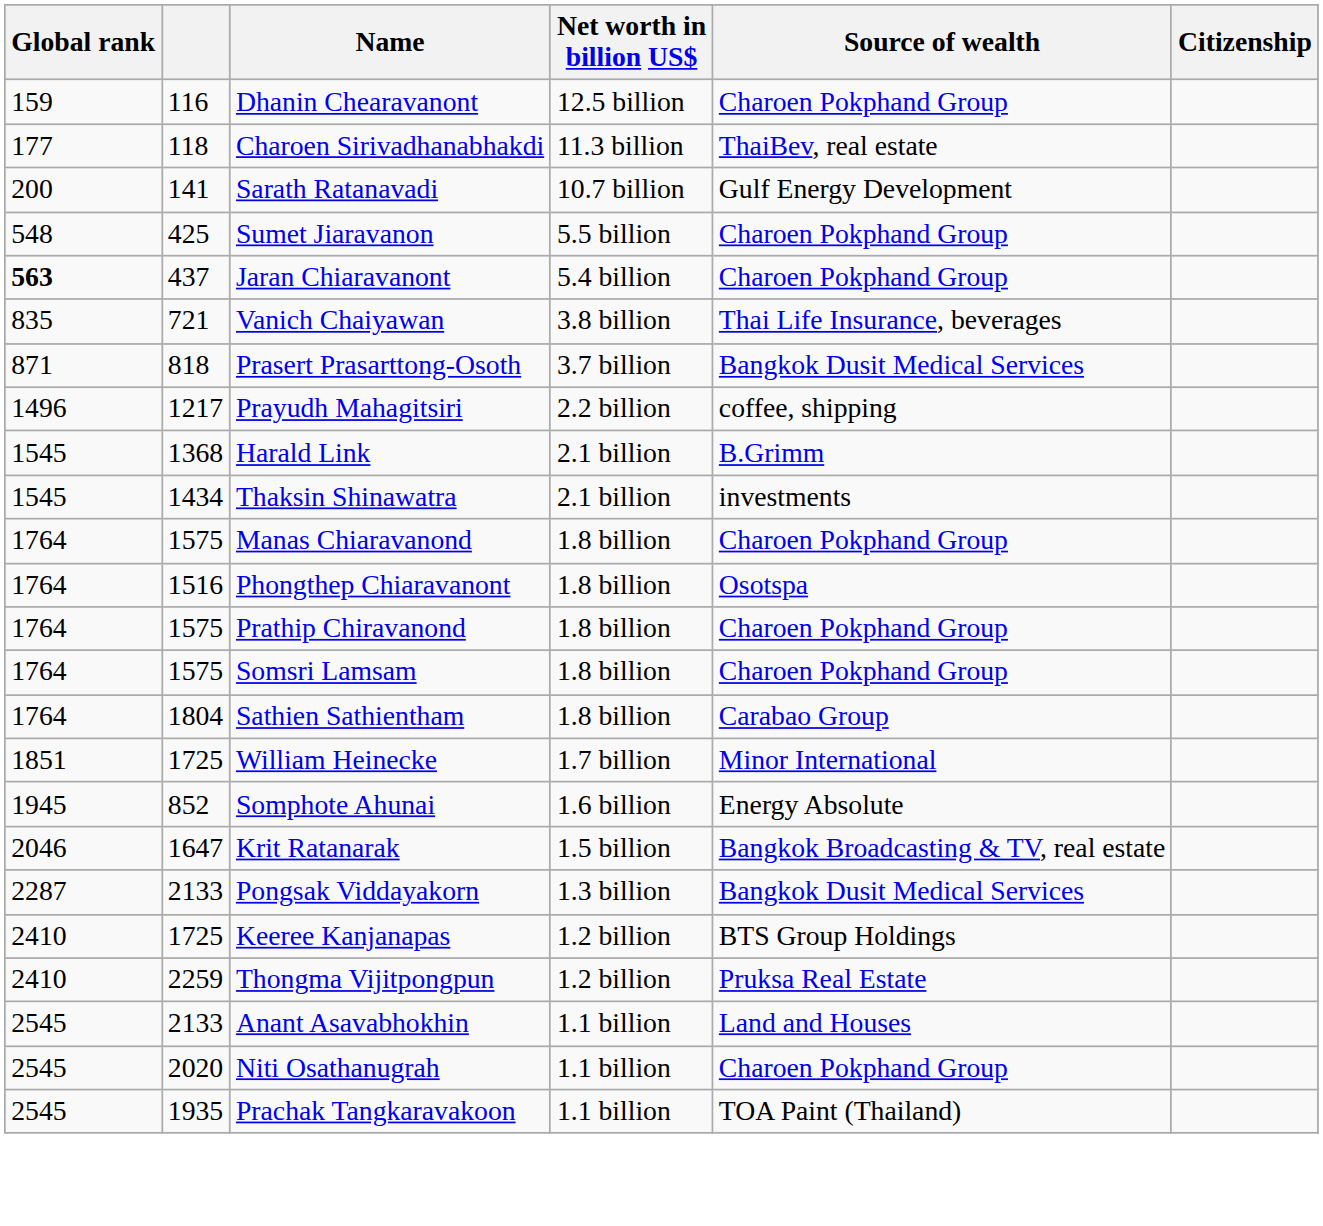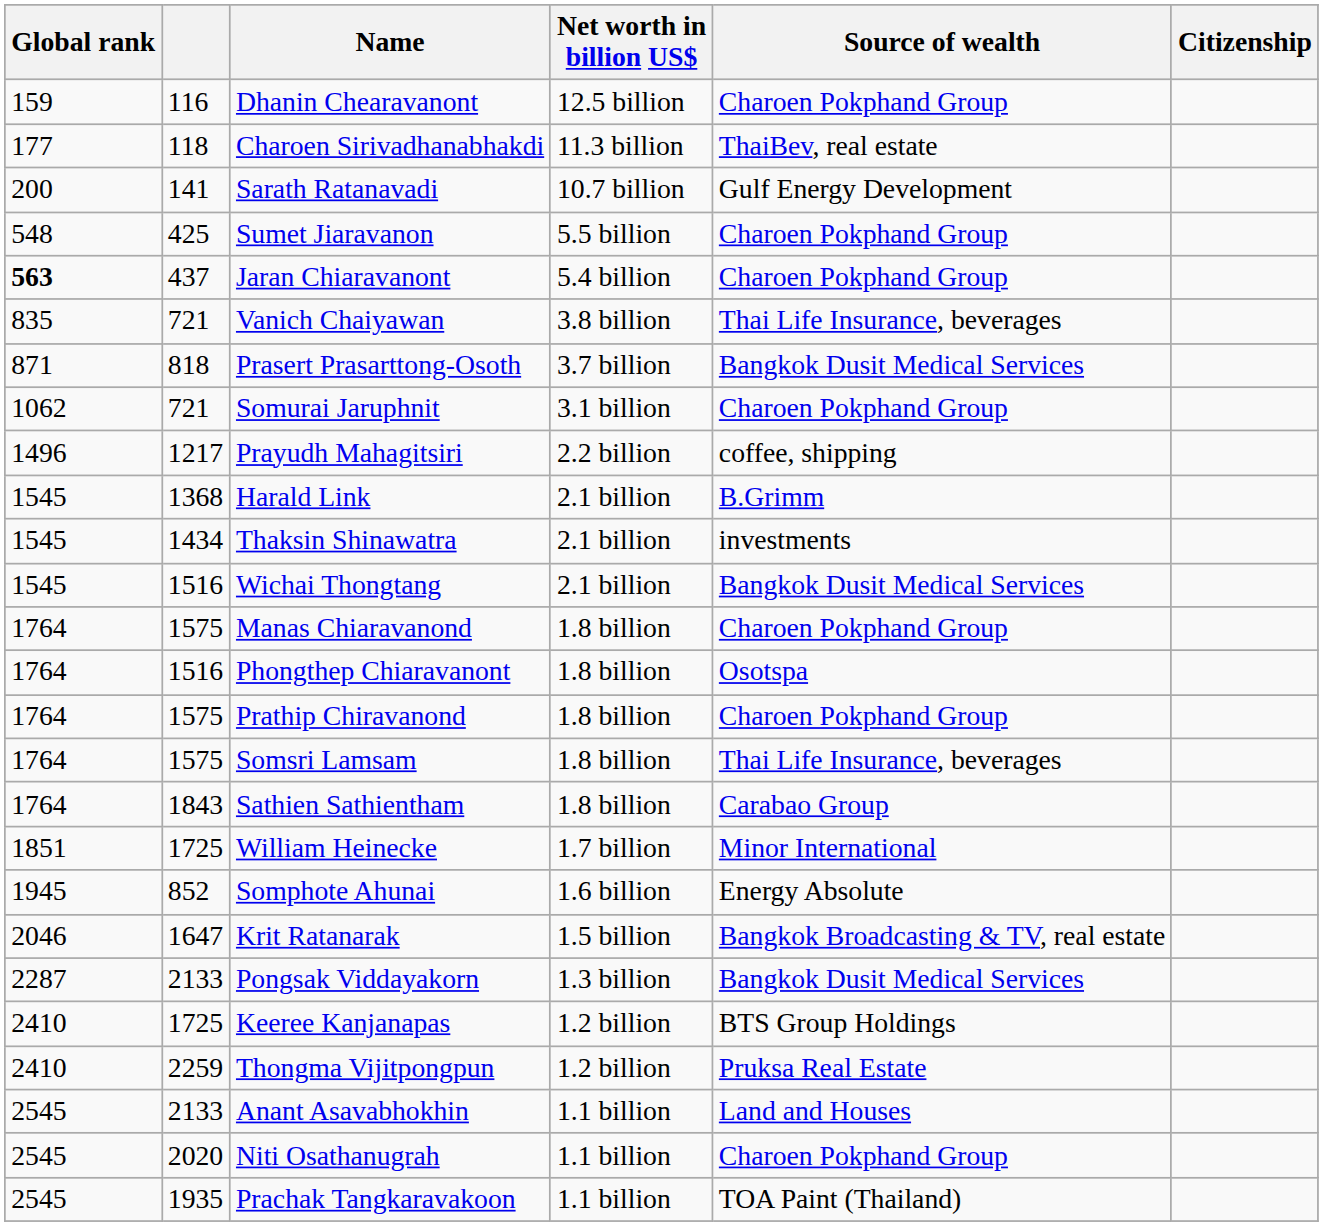+ row: 1062 | 721 | Somurai Jaruphnit | 3.1 billion | Charoen Pokphand Group
+ row: 1545 | 1516 | Wichai Thongtang | 2.1 billion | Bangkok Dusit Medical Services
Somsri Lamsam | Source of wealth: Charoen Pokphand Group -> Thai Life Insurance, beverages
Sathien Sathientham | column 2: 1804 -> 1843
